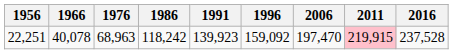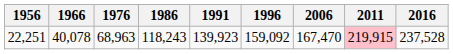22,251 | 1986: 118,242 -> 118,243
22,251 | 2006: 197,470 -> 167,470
